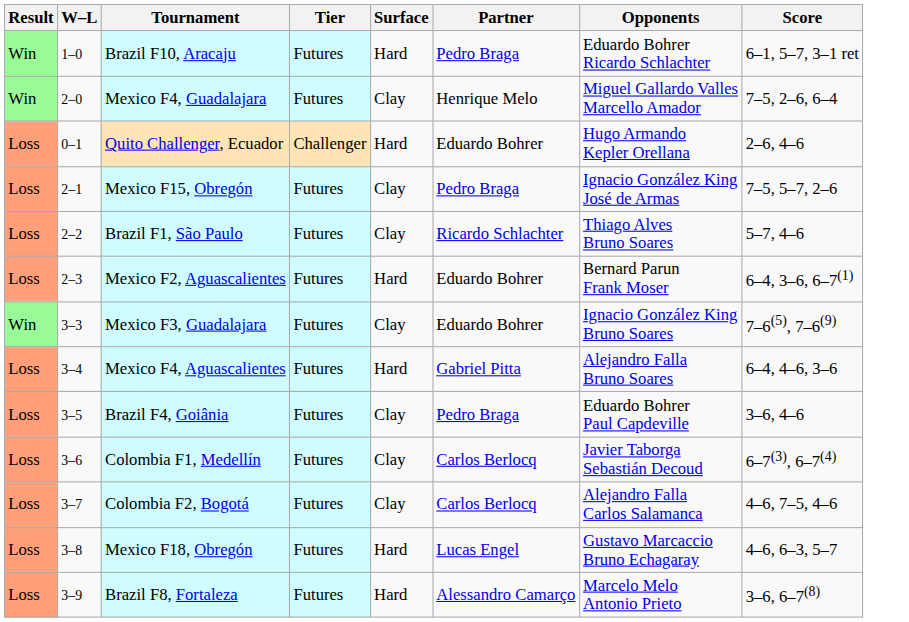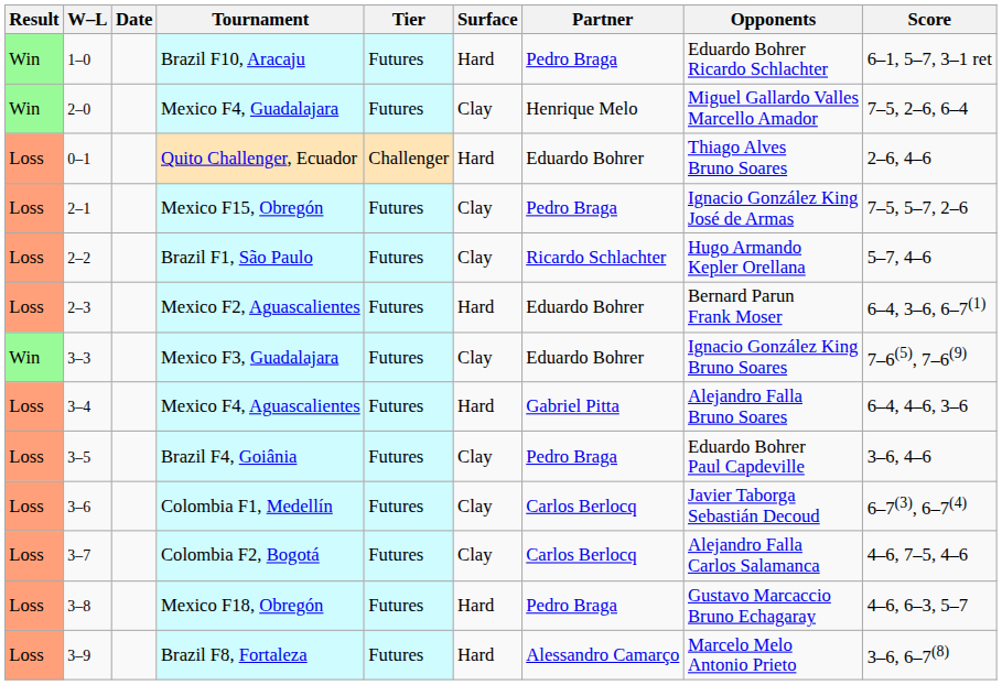+ column: Date
Quito Challenger, Ecuador | Opponents: Hugo Armando Kepler Orellana -> Thiago Alves Bruno Soares
Brazil F1, São Paulo | Opponents: Thiago Alves Bruno Soares -> Hugo Armando Kepler Orellana
Mexico F18, Obregón | Partner: Lucas Engel -> Pedro Braga
